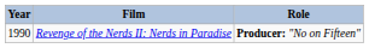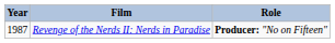Revenge of the Nerds II: Nerds in Paradise | Year: 1990 -> 1987
